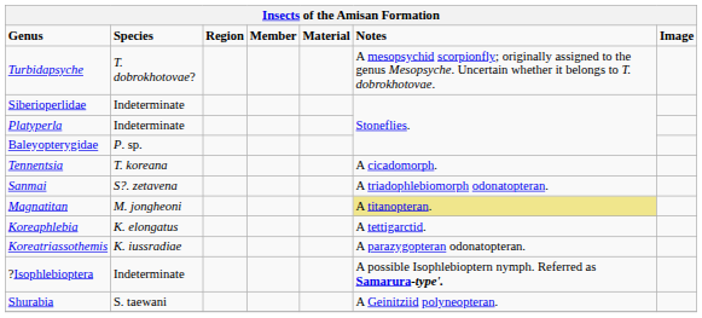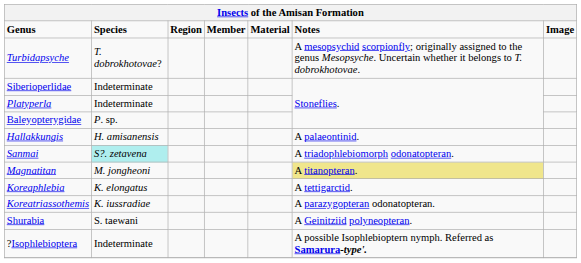+ row: Hallakkungis | H. amisanensis | A palaeontinid.
- row: Tennentsia | T. koreana | A cicadomorph.
Sanmai | Species: no background -> paleturquoise background
rows swapped: ?Isophlebioptera <-> Shurabia
